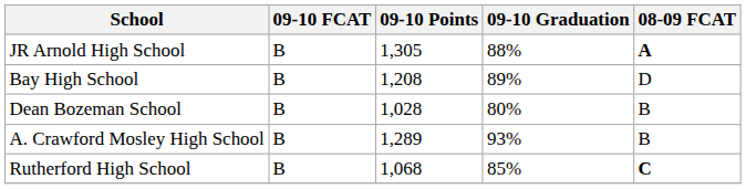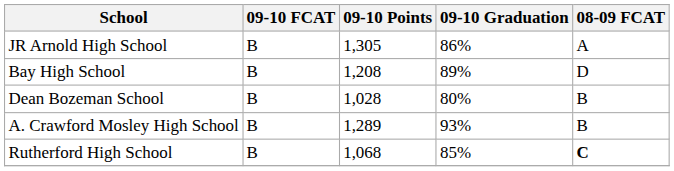JR Arnold High School | 09-10 Graduation: 88% -> 86%
JR Arnold High School | 08-09 FCAT: bold -> normal
